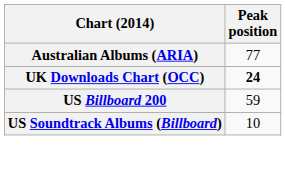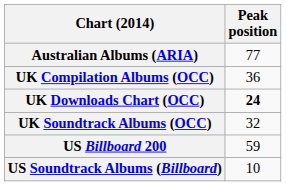+ row: UK Compilation Albums (OCC) | 36
+ row: UK Soundtrack Albums (OCC) | 32
